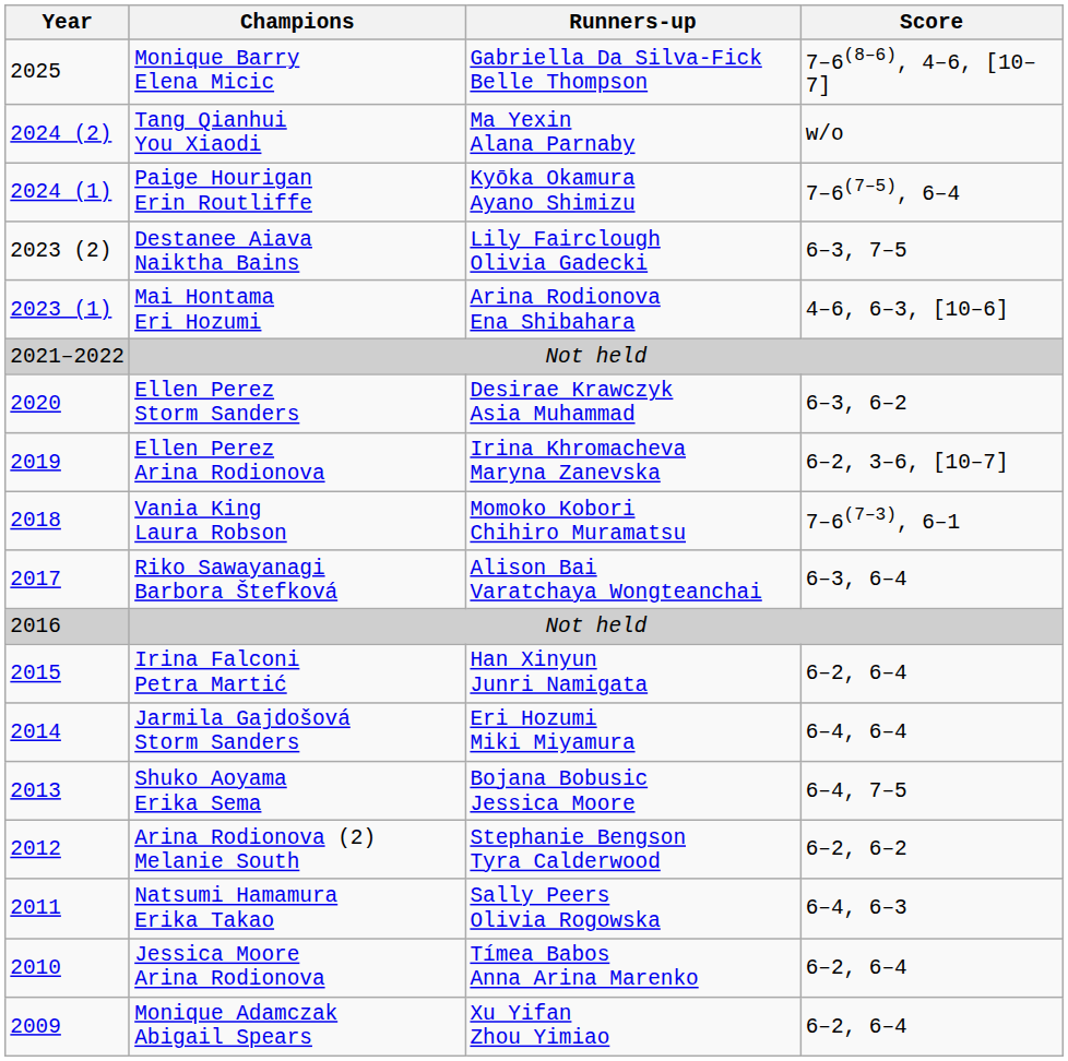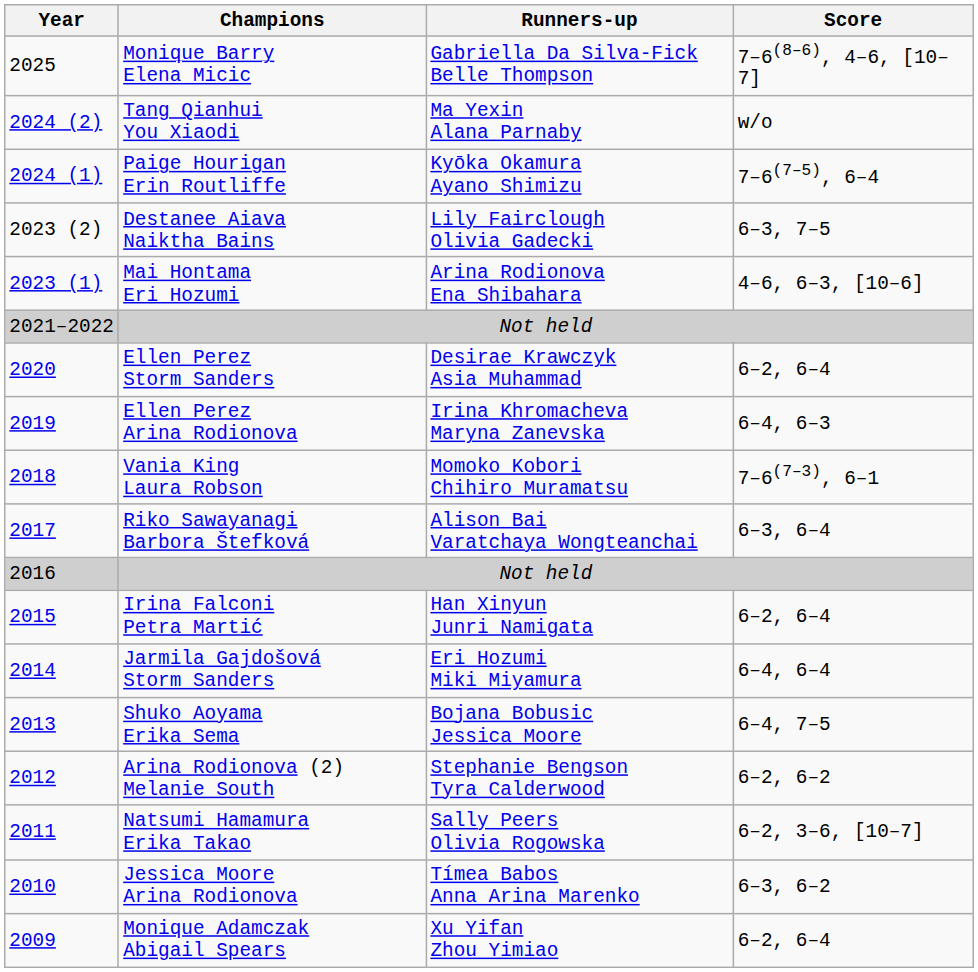Ellen Perez Storm Sanders | Score: 6–3, 6–2 -> 6–2, 6–4
Ellen Perez Arina Rodionova | Score: 6–2, 3–6, [10–7] -> 6–4, 6–3
Natsumi Hamamura Erika Takao | Score: 6–4, 6–3 -> 6–2, 3–6, [10–7]
Jessica Moore Arina Rodionova | Score: 6–2, 6–4 -> 6–3, 6–2
